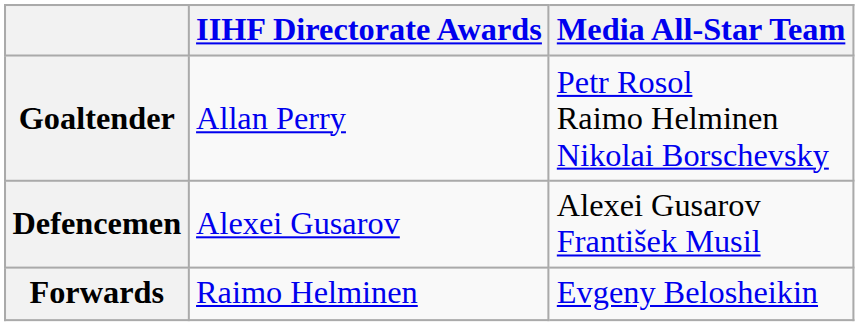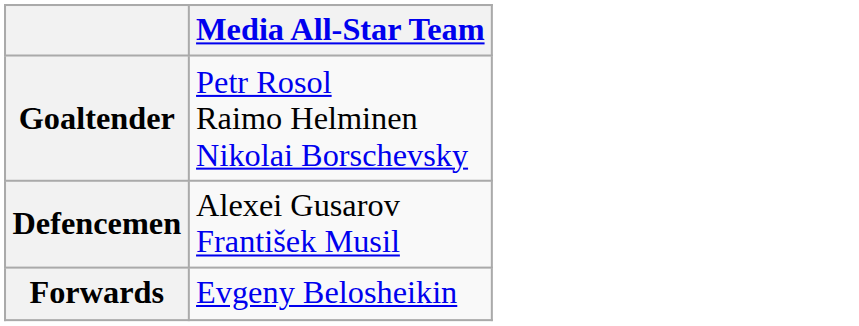- column: IIHF Directorate Awards | Allan Perry | Alexei Gusarov | Raimo Helminen
